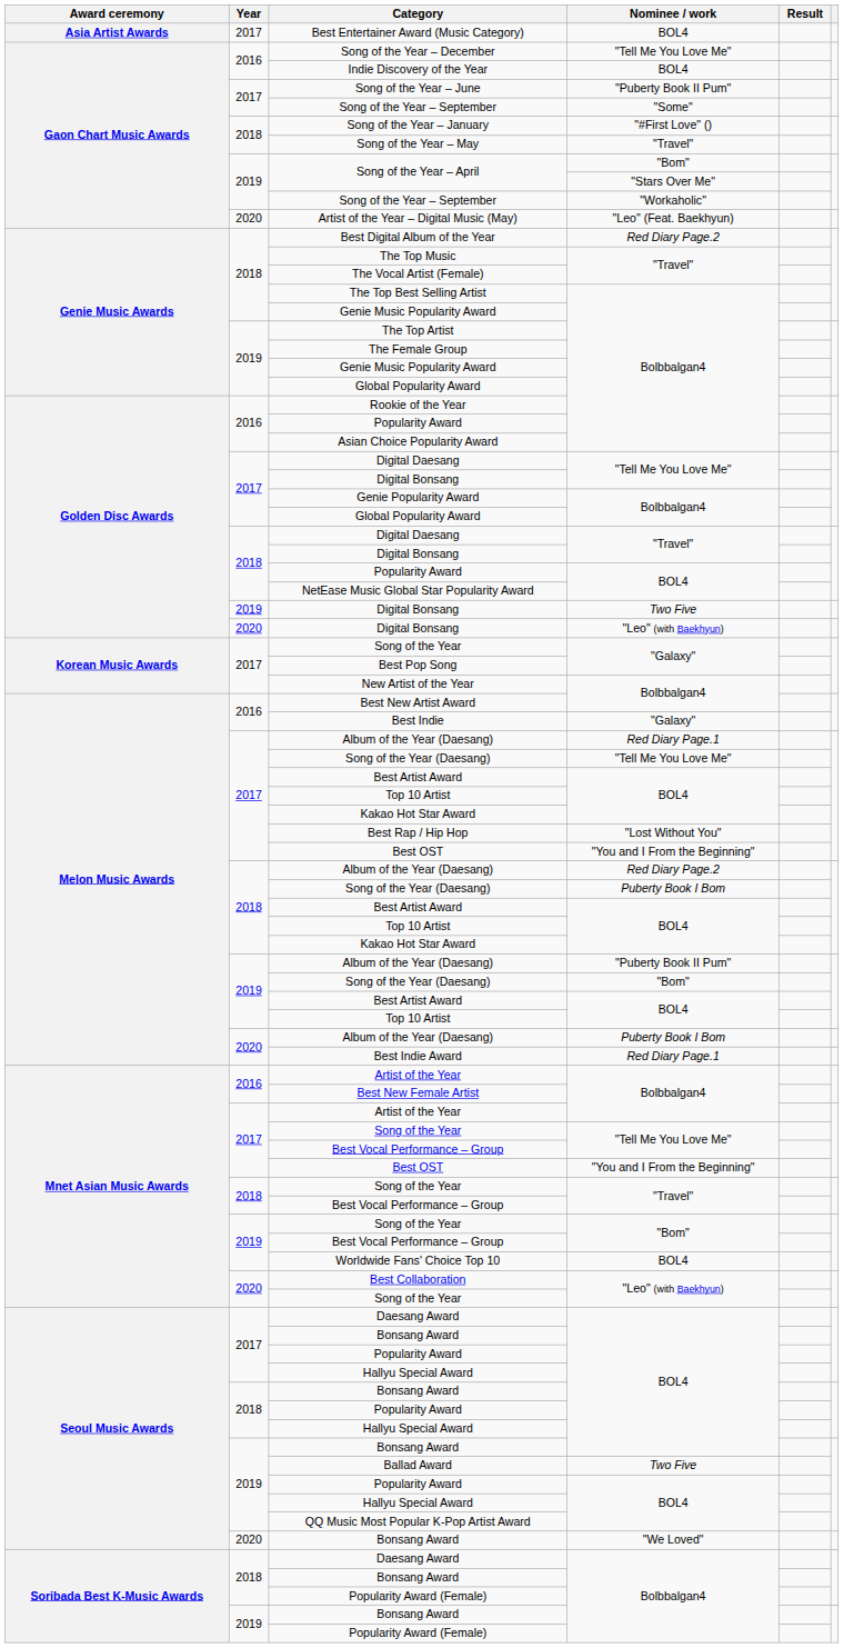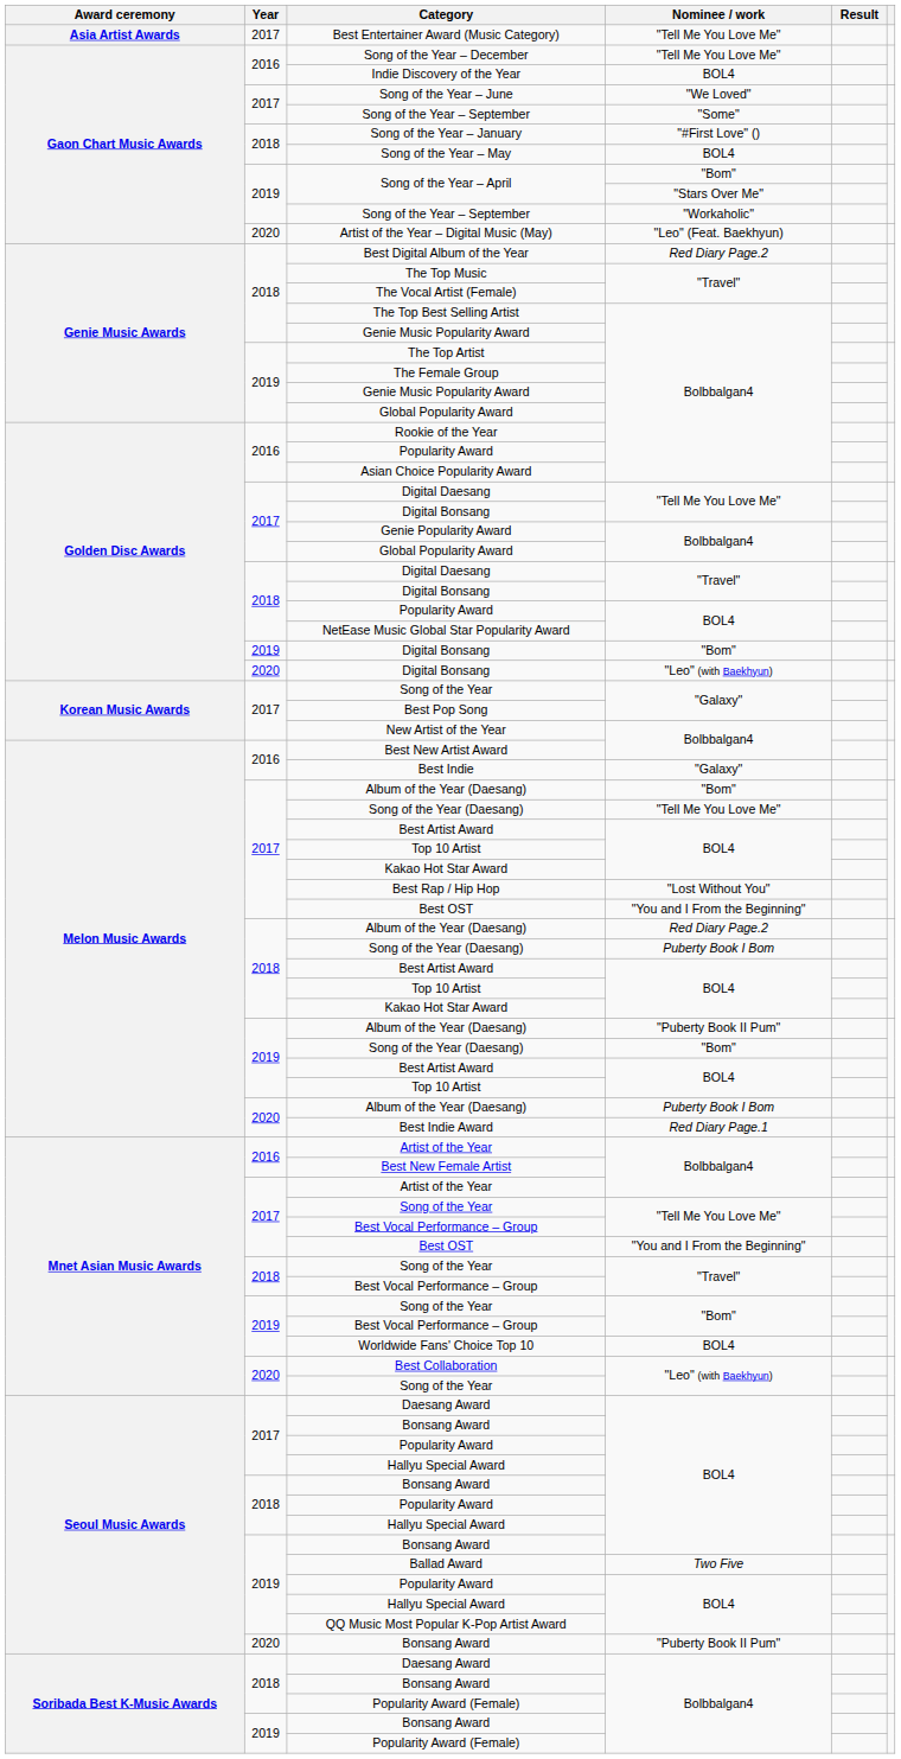Best Entertainer Award (Music Category) | Nominee / work: BOL4 -> "Tell Me You Love Me"
Song of the Year – June | Nominee / work: "Puberty Book II Pum" -> "We Loved"
Song of the Year – May | Nominee / work: "Travel" -> BOL4
2019 / Digital Bonsang | Nominee / work: Two Five -> "Bom"
2017 / Album of the Year (Daesang) | Nominee / work: Red Diary Page.1 -> "Bom"
2020 / Bonsang Award | Nominee / work: "We Loved" -> "Puberty Book II Pum"
